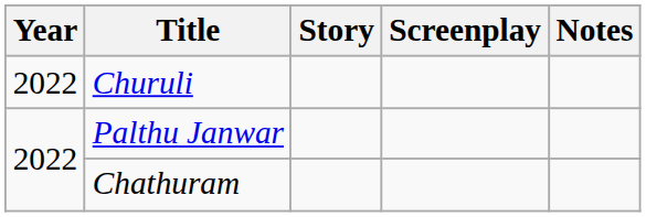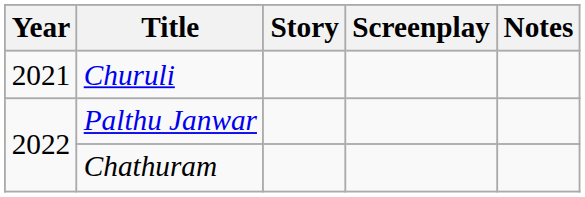Churuli | Year: 2022 -> 2021
